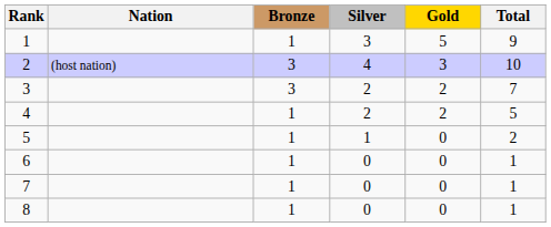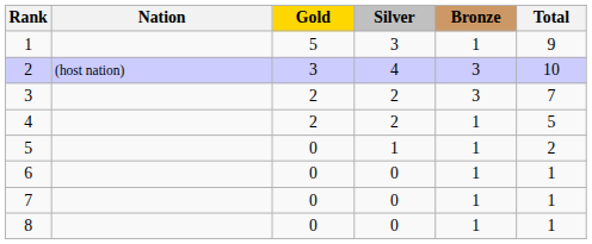columns swapped: Gold <-> Bronze
